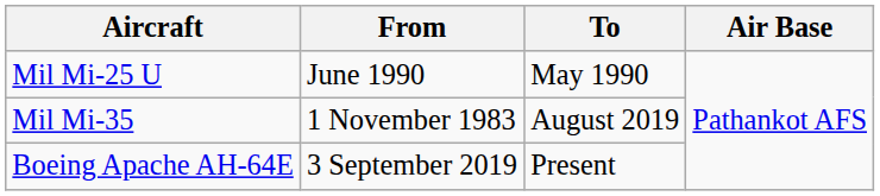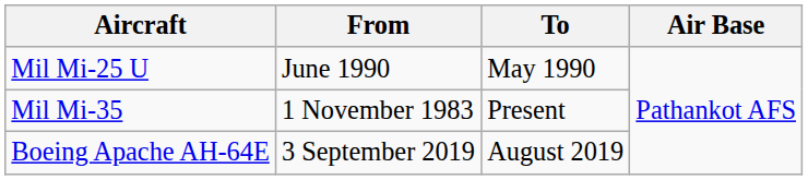Mil Mi-35 | To: August 2019 -> Present
Boeing Apache AH-64E | To: Present -> August 2019
